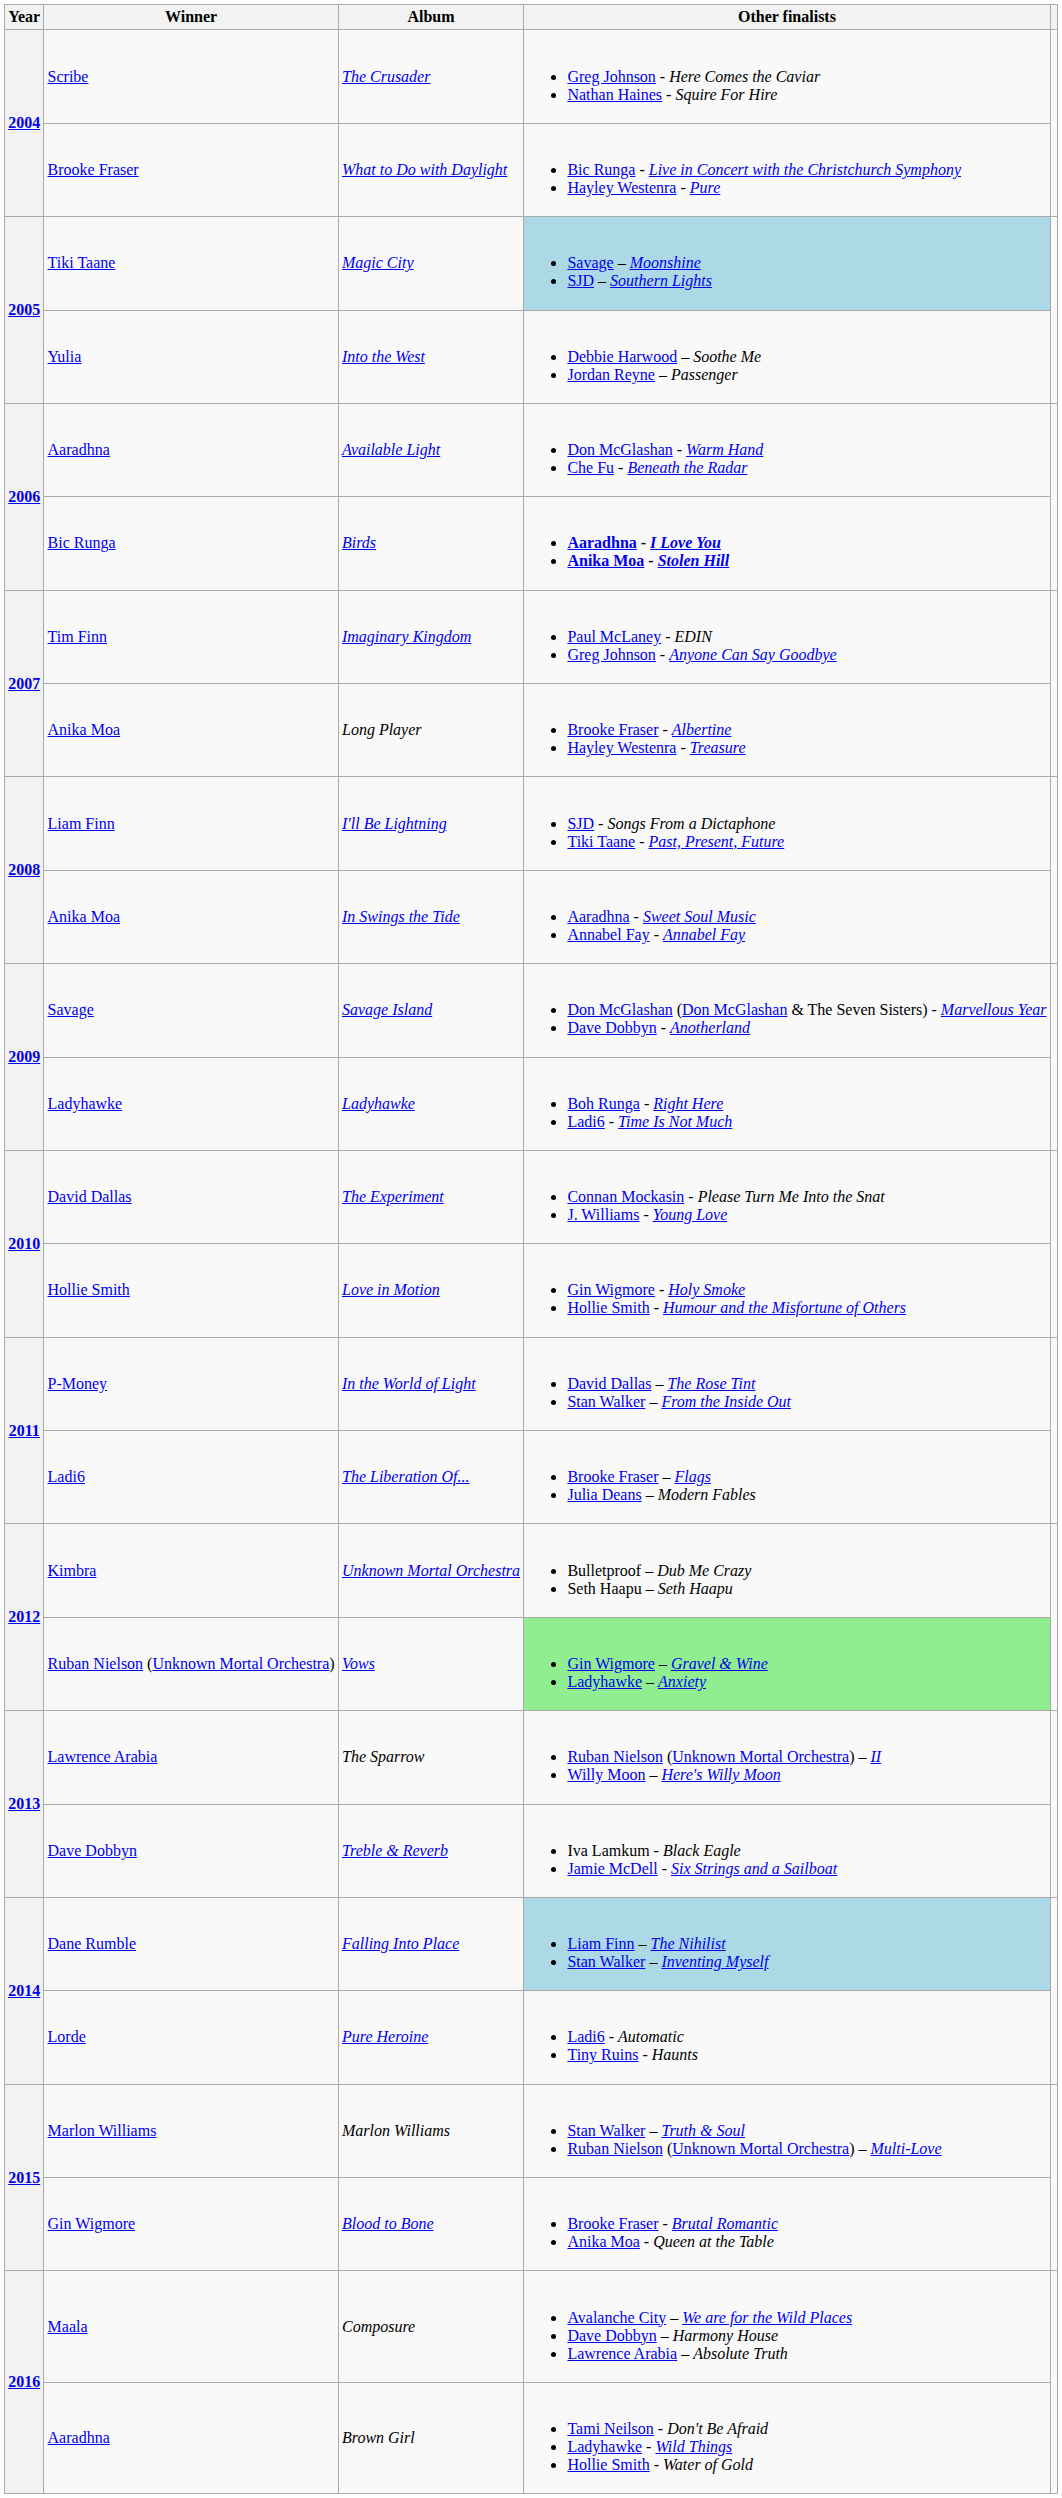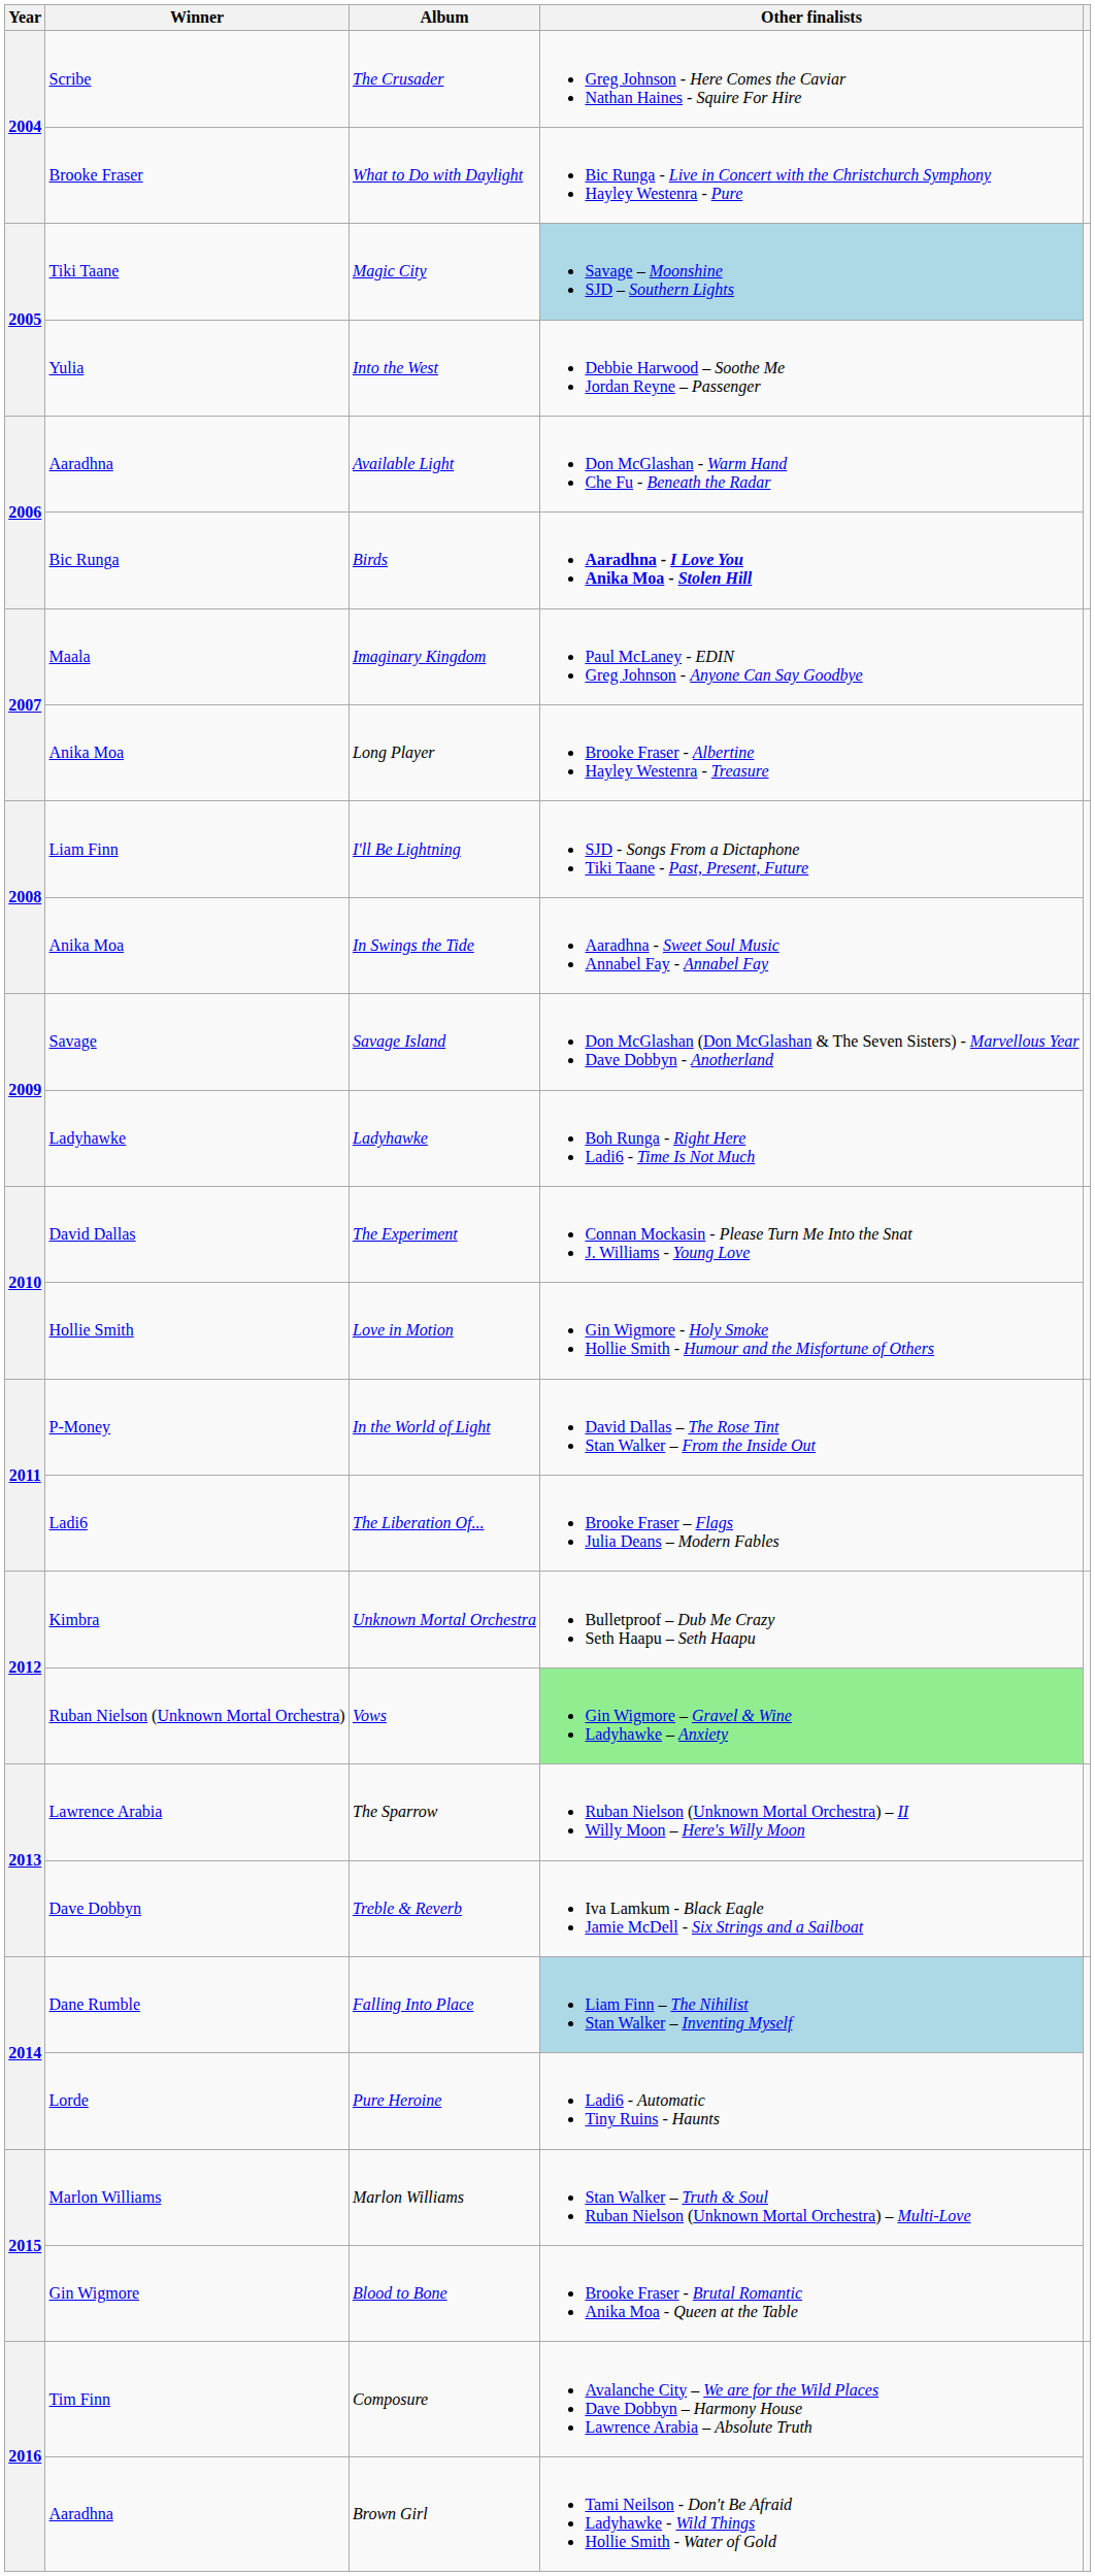Imaginary Kingdom | Winner: Tim Finn -> Maala
Composure | Winner: Maala -> Tim Finn
